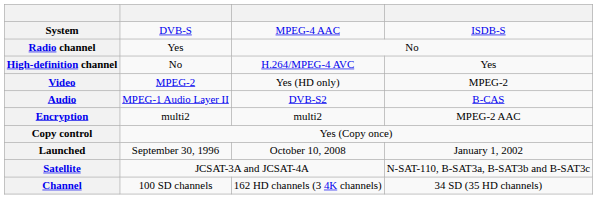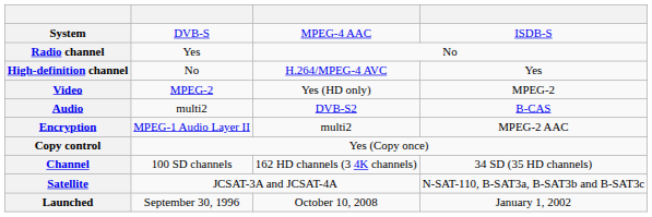Audio | column 2: MPEG-1 Audio Layer II -> multi2
Encryption | column 2: multi2 -> MPEG-1 Audio Layer II
rows swapped: Channel <-> Launched
